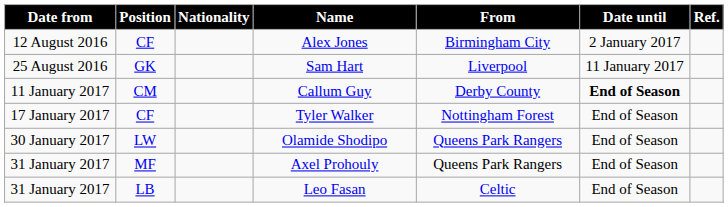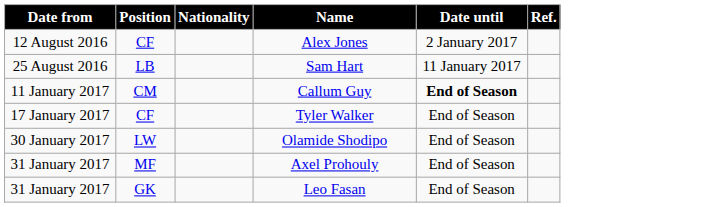- column: From | Birmingham City | Liverpool | Derby County | Nottingham Forest | Queens Park Rangers | Queens Park Rangers | Celtic
Sam Hart | Position: GK -> LB
Leo Fasan | Position: LB -> GK
